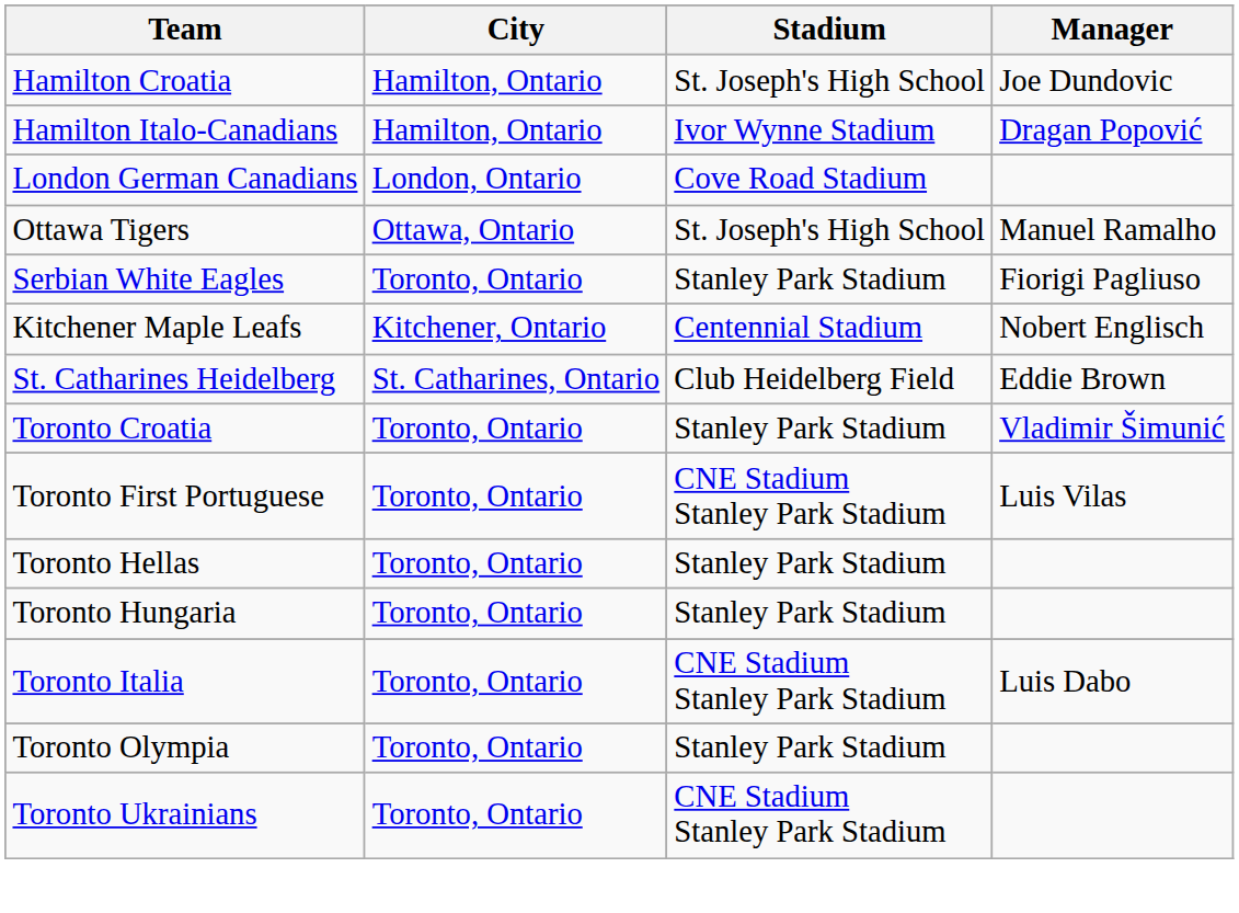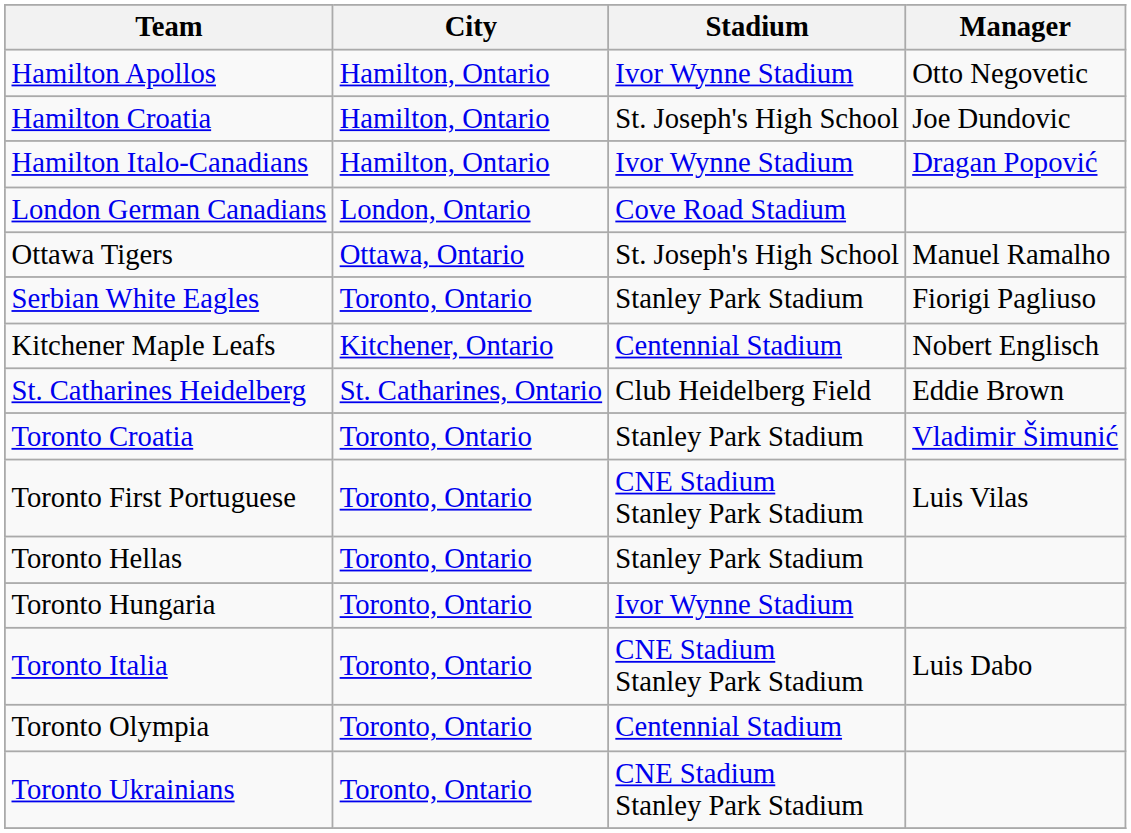+ row: Hamilton Apollos | Hamilton, Ontario | Ivor Wynne Stadium | Otto Negovetic
Toronto Hungaria | Stadium: Stanley Park Stadium -> Ivor Wynne Stadium
Toronto Olympia | Stadium: Stanley Park Stadium -> Centennial Stadium
